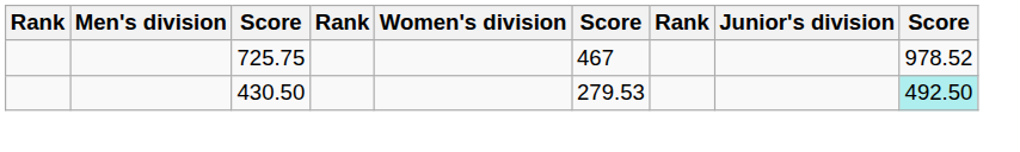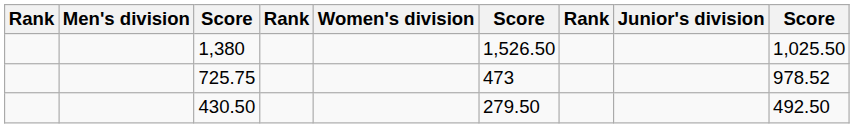+ row: 1,380 | 1,526.50 | 1,025.50
725.75 | column 6: 467 -> 473
430.50 | column 6: 279.53 -> 279.50
430.50 | column 9: paleturquoise background -> no background
